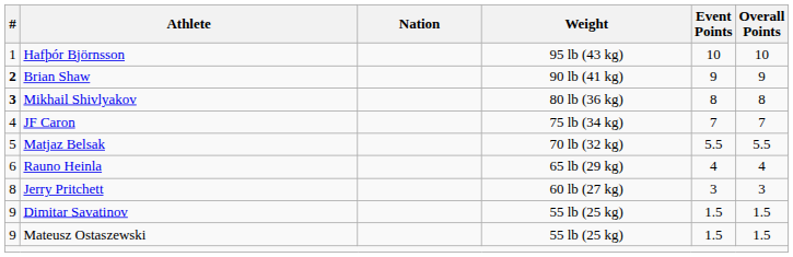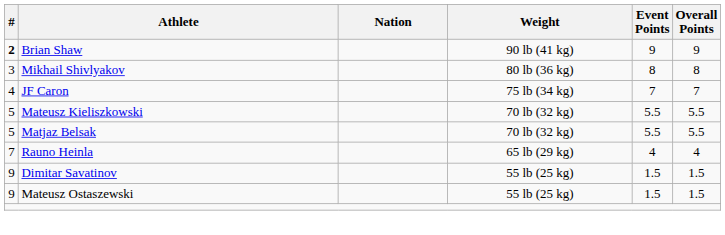- row: 1 | Hafþór Björnsson | 95 lb (43 kg) | 10 | 10
Mikhail Shivlyakov | #: bold -> normal
+ row: 5 | Mateusz Kieliszkowski | 70 lb (32 kg) | 5.5 | 5.5
Rauno Heinla | #: 6 -> 7
- row: 8 | Jerry Pritchett | 60 lb (27 kg) | 3 | 3
